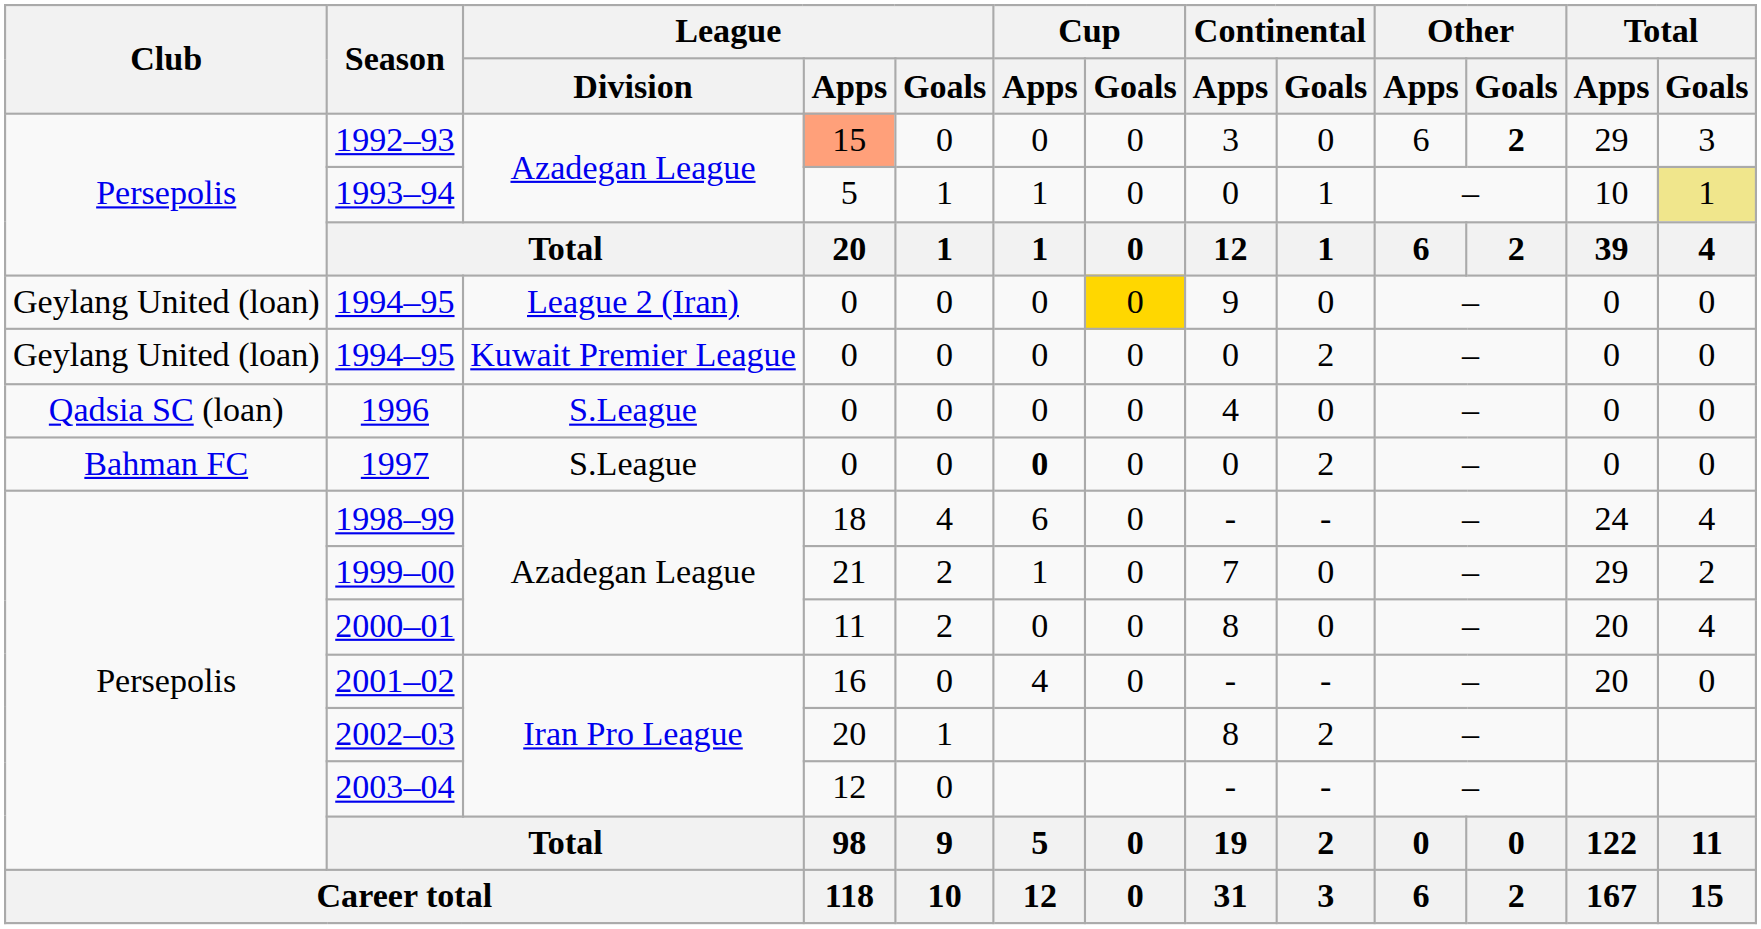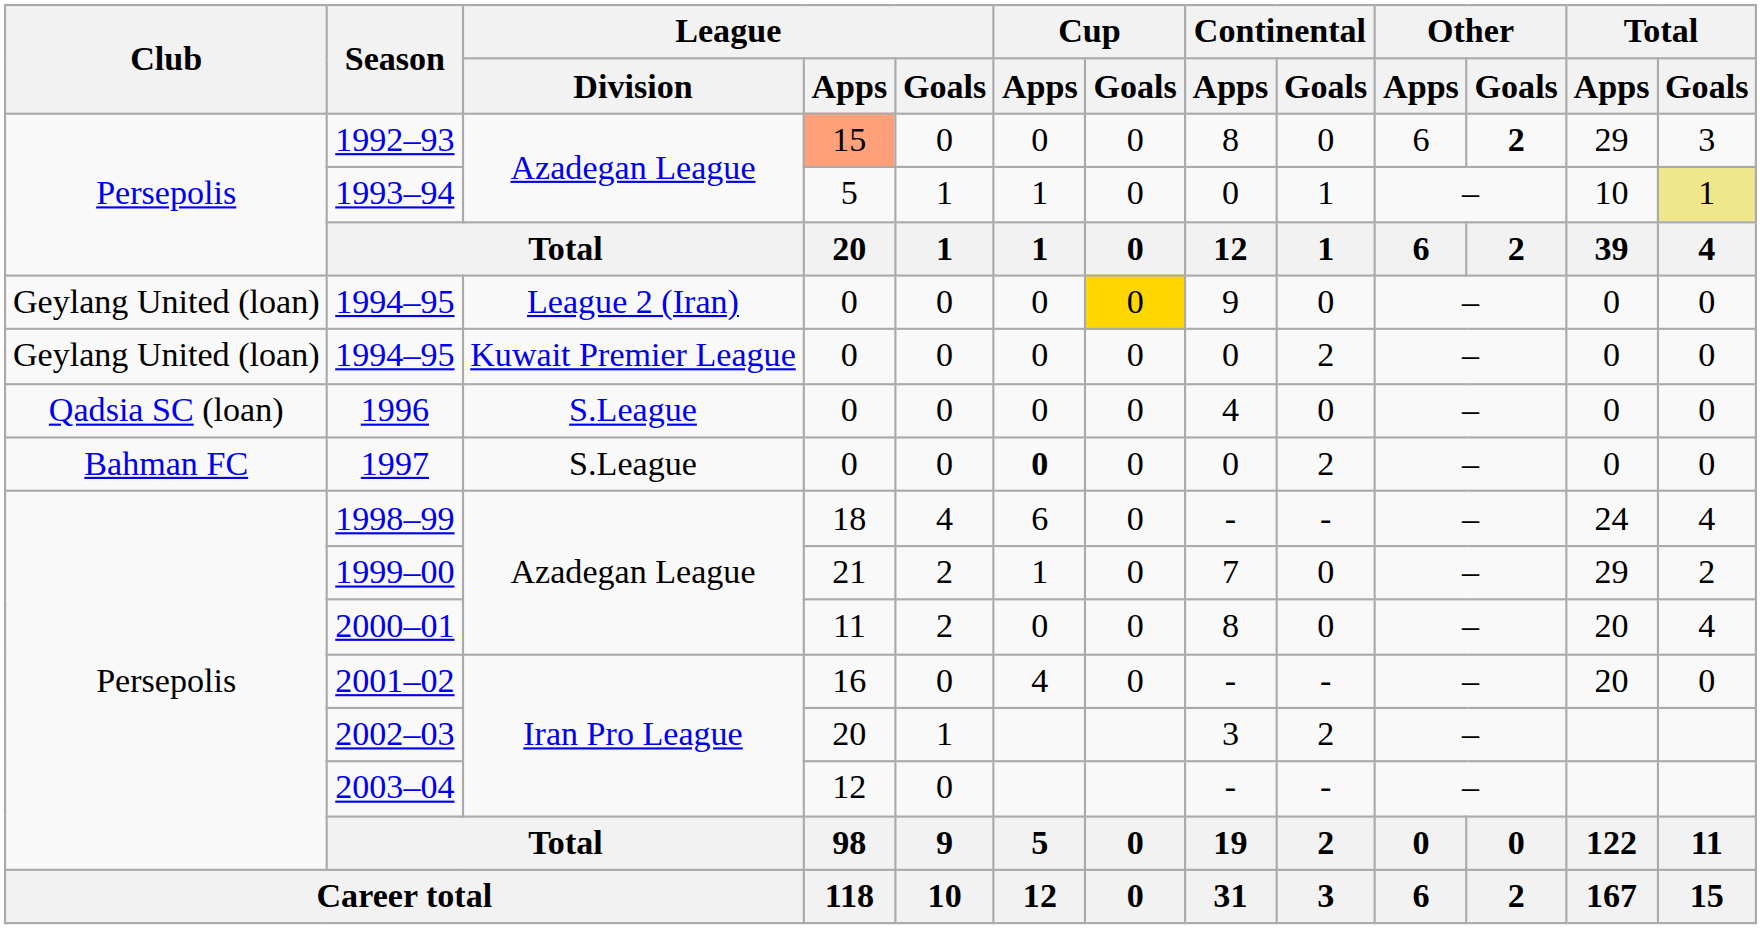1992–93 | Continental / Apps: 3 -> 8
2002–03 | Continental / Apps: 8 -> 3
